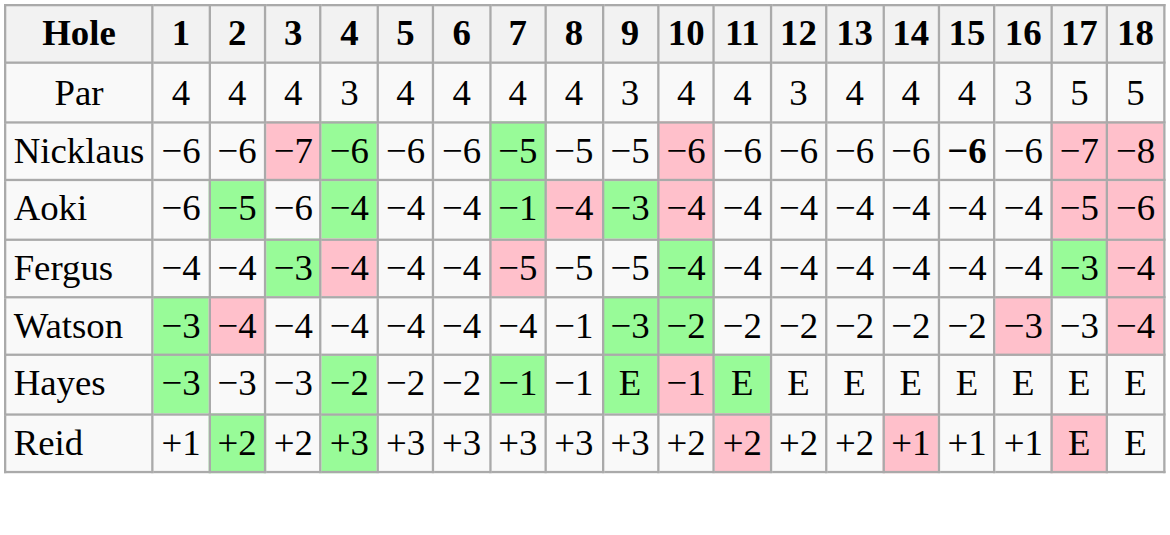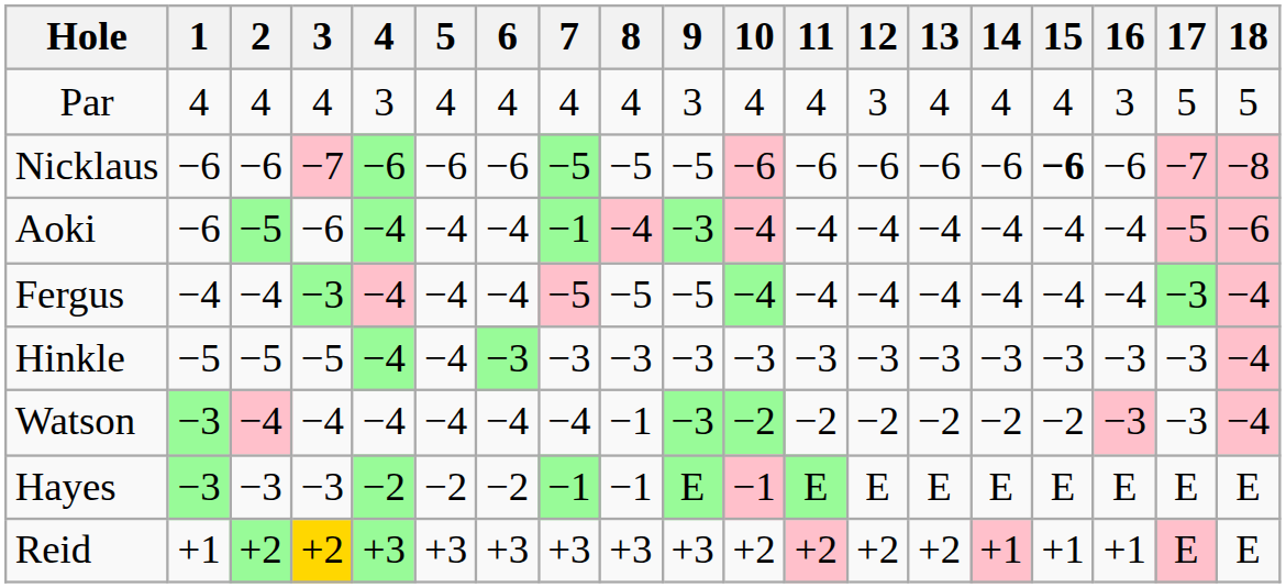+ row: Hinkle | −5 | −5 | −5 | −4 | −4 | −3 | −3 | −3 | −3 | −3 | −3 | −3 | −3 | −3 | −3 | −3 | −3 | −4
Reid | 3: no background -> gold background
